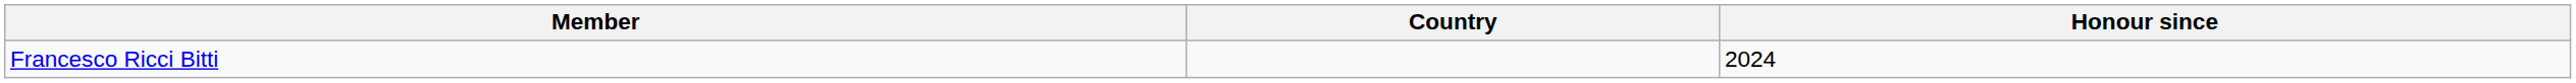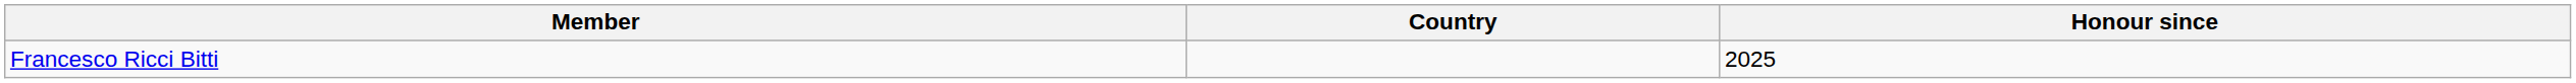Francesco Ricci Bitti | Honour since: 2024 -> 2025
